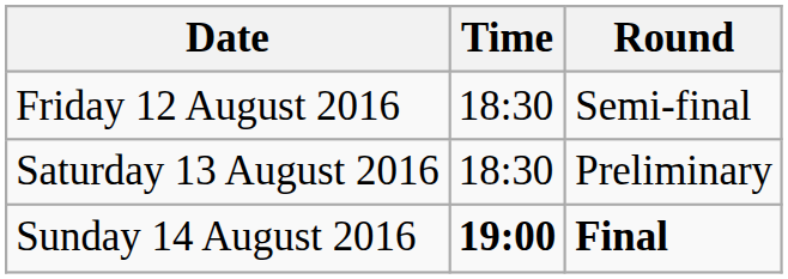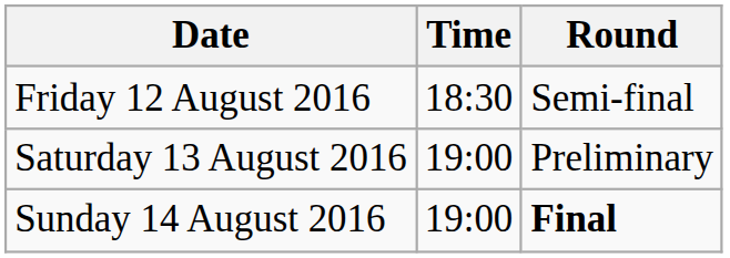Saturday 13 August 2016 | Time: 18:30 -> 19:00
Sunday 14 August 2016 | Time: bold -> normal
